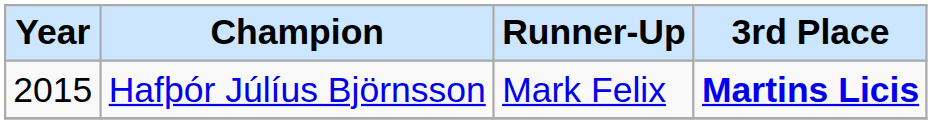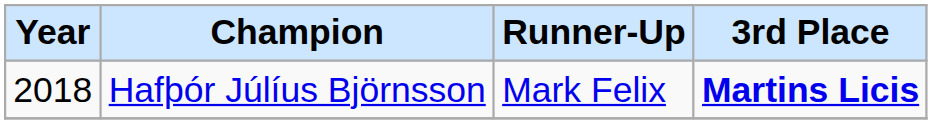Hafþór Júlíus Björnsson | Year: 2015 -> 2018
